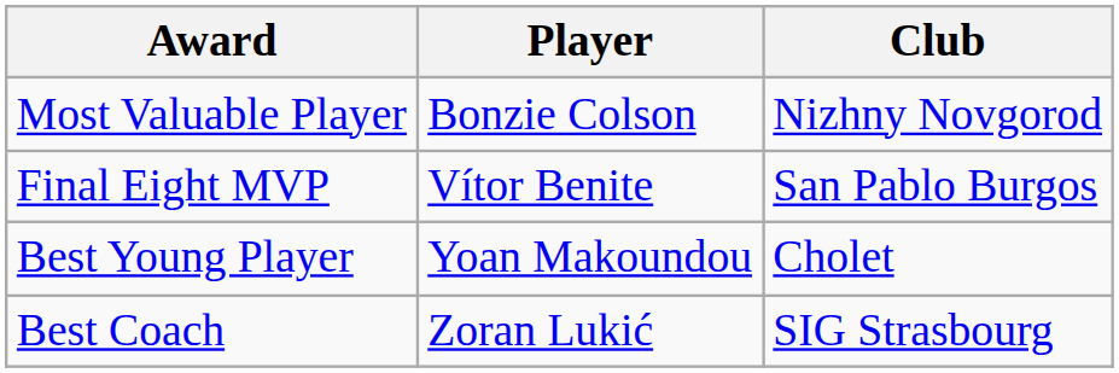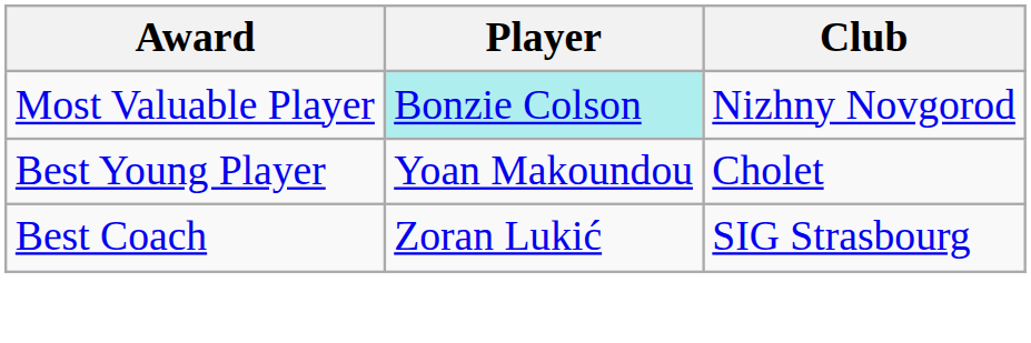Most Valuable Player | Player: no background -> paleturquoise background
- row: Final Eight MVP | Vítor Benite | San Pablo Burgos
